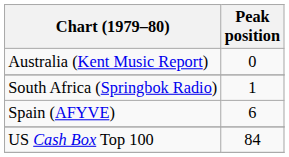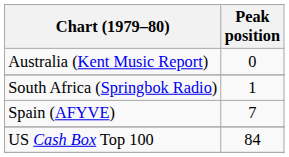Spain (AFYVE) | Peak position: 6 -> 7
